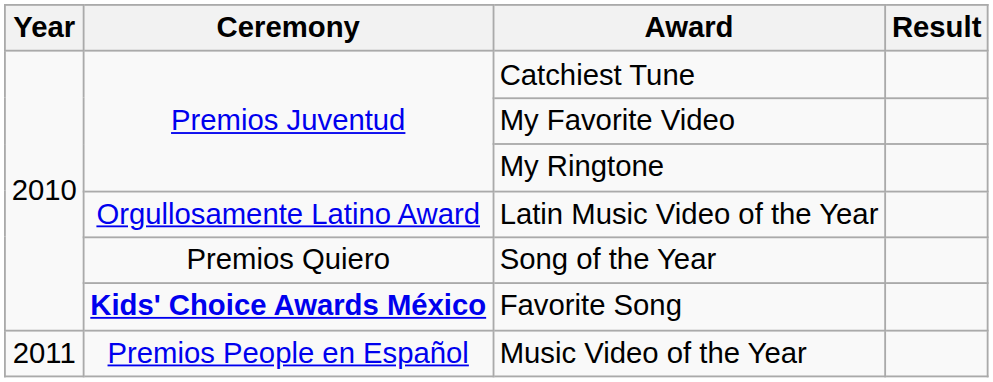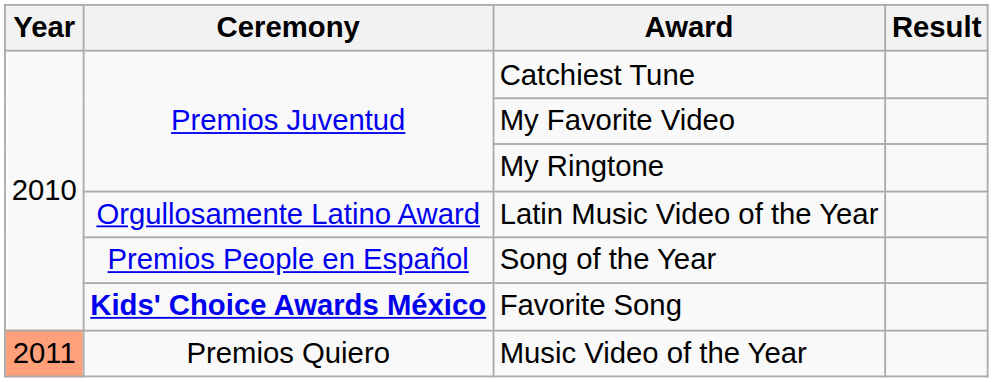Song of the Year | Ceremony: Premios Quiero -> Premios People en Español
Music Video of the Year | Year: no background -> lightsalmon background
Music Video of the Year | Ceremony: Premios People en Español -> Premios Quiero
